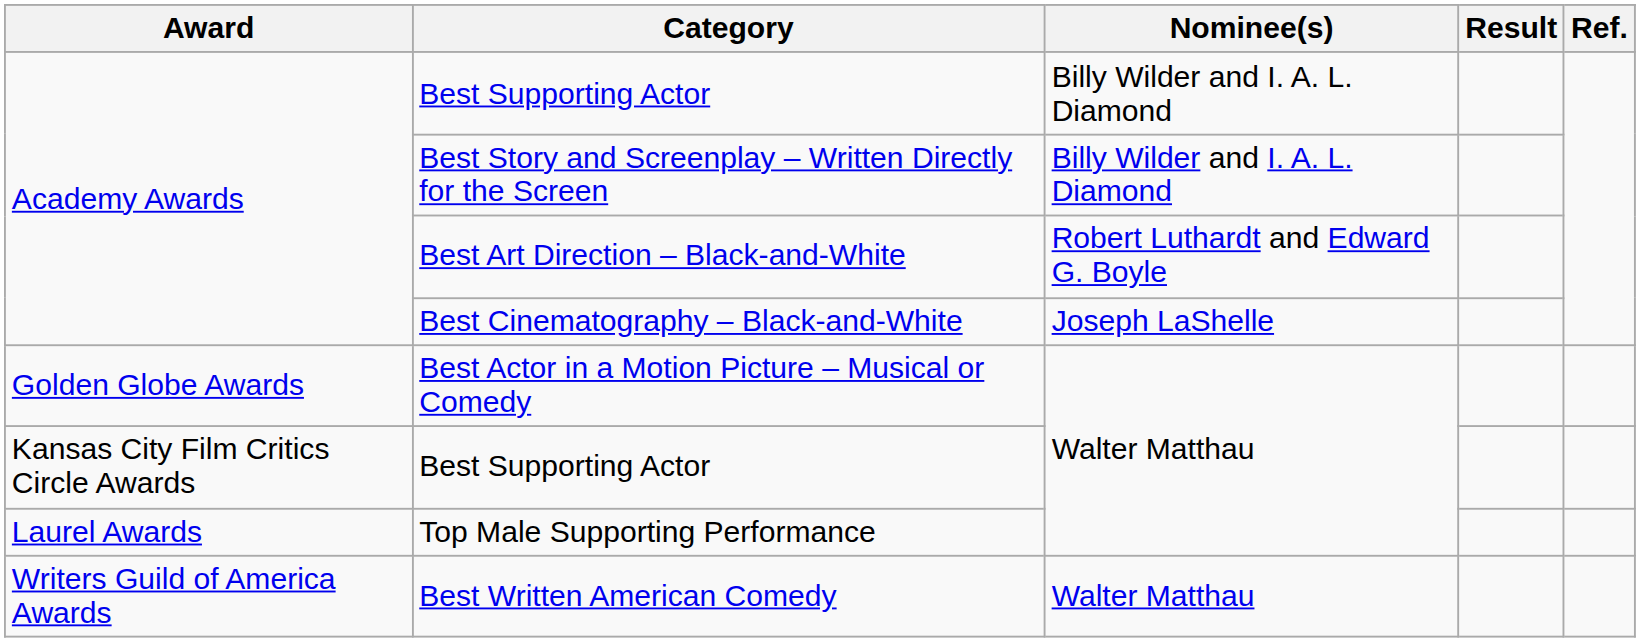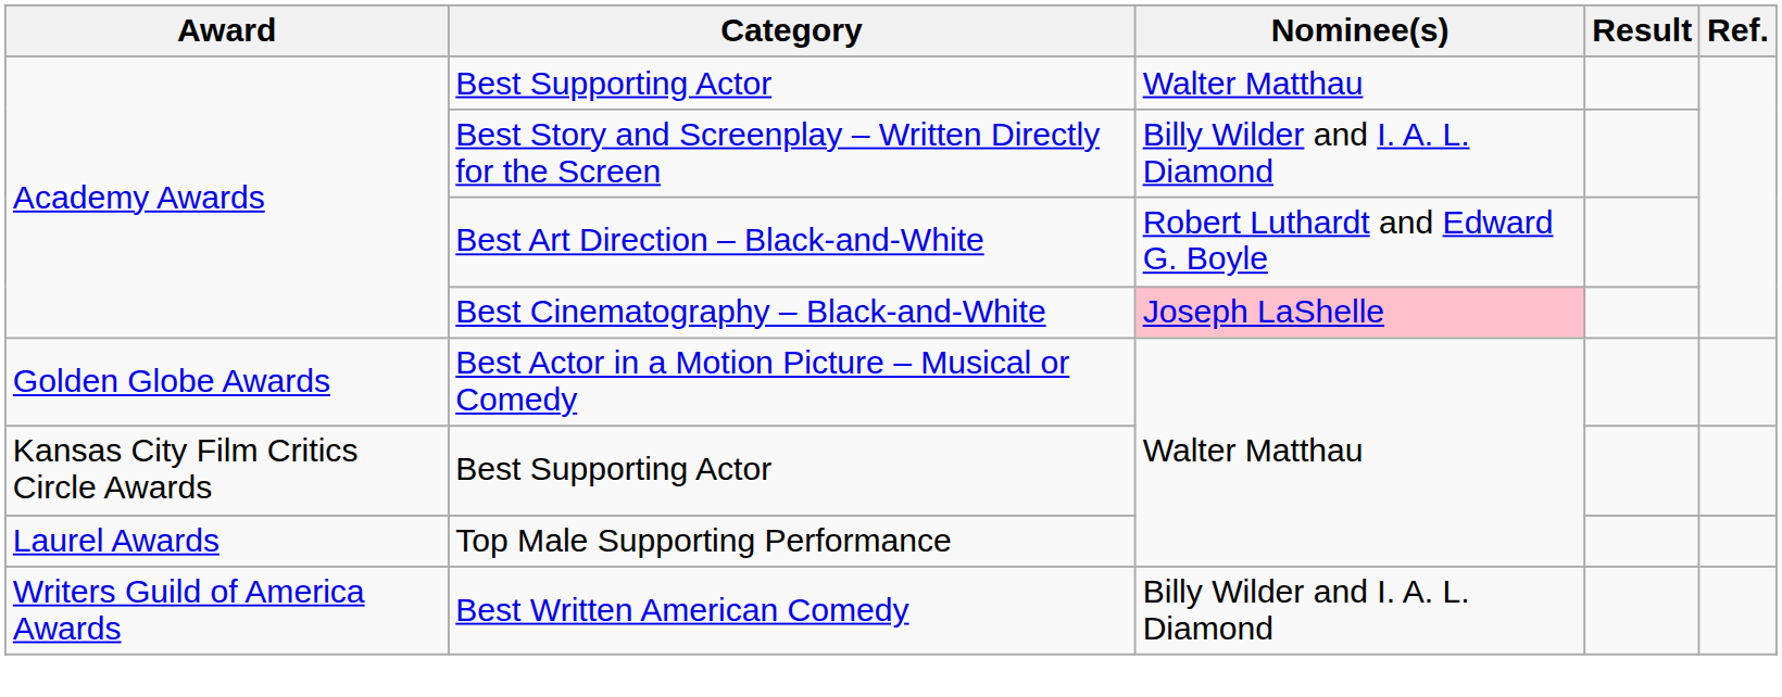Academy Awards / Best Supporting Actor | Nominee(s): Billy Wilder and I. A. L. Diamond -> Walter Matthau
Best Cinematography – Black-and-White | Nominee(s): no background -> pink background
Best Written American Comedy | Nominee(s): Walter Matthau -> Billy Wilder and I. A. L. Diamond
